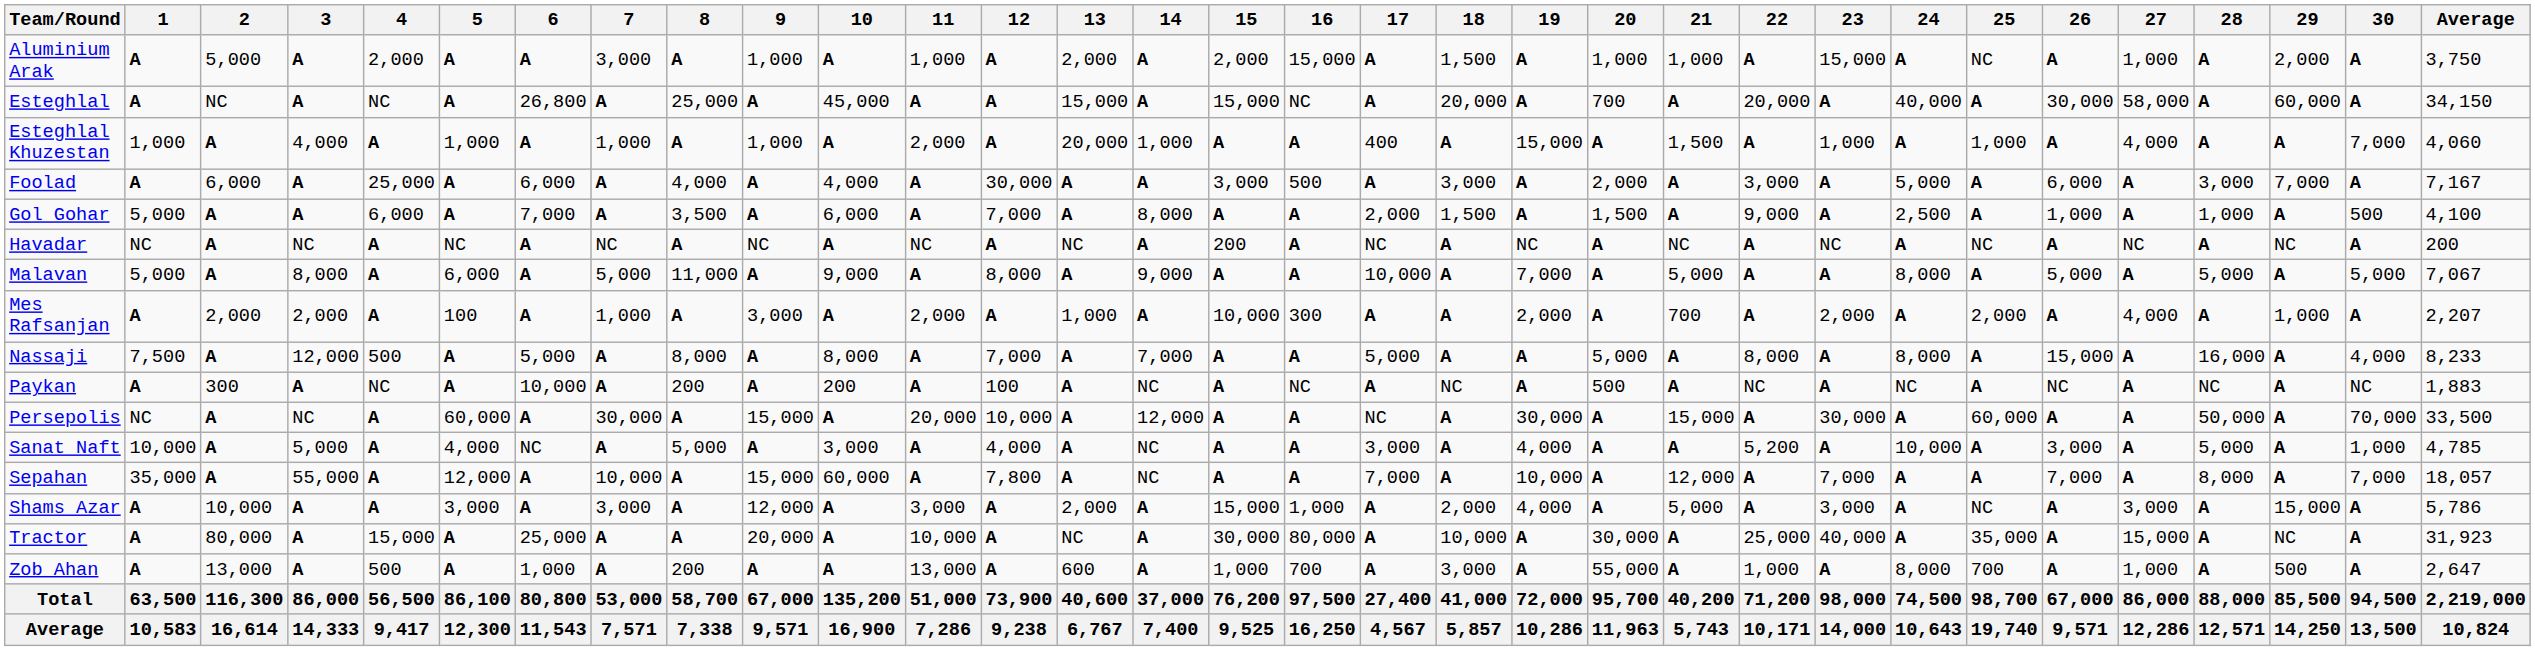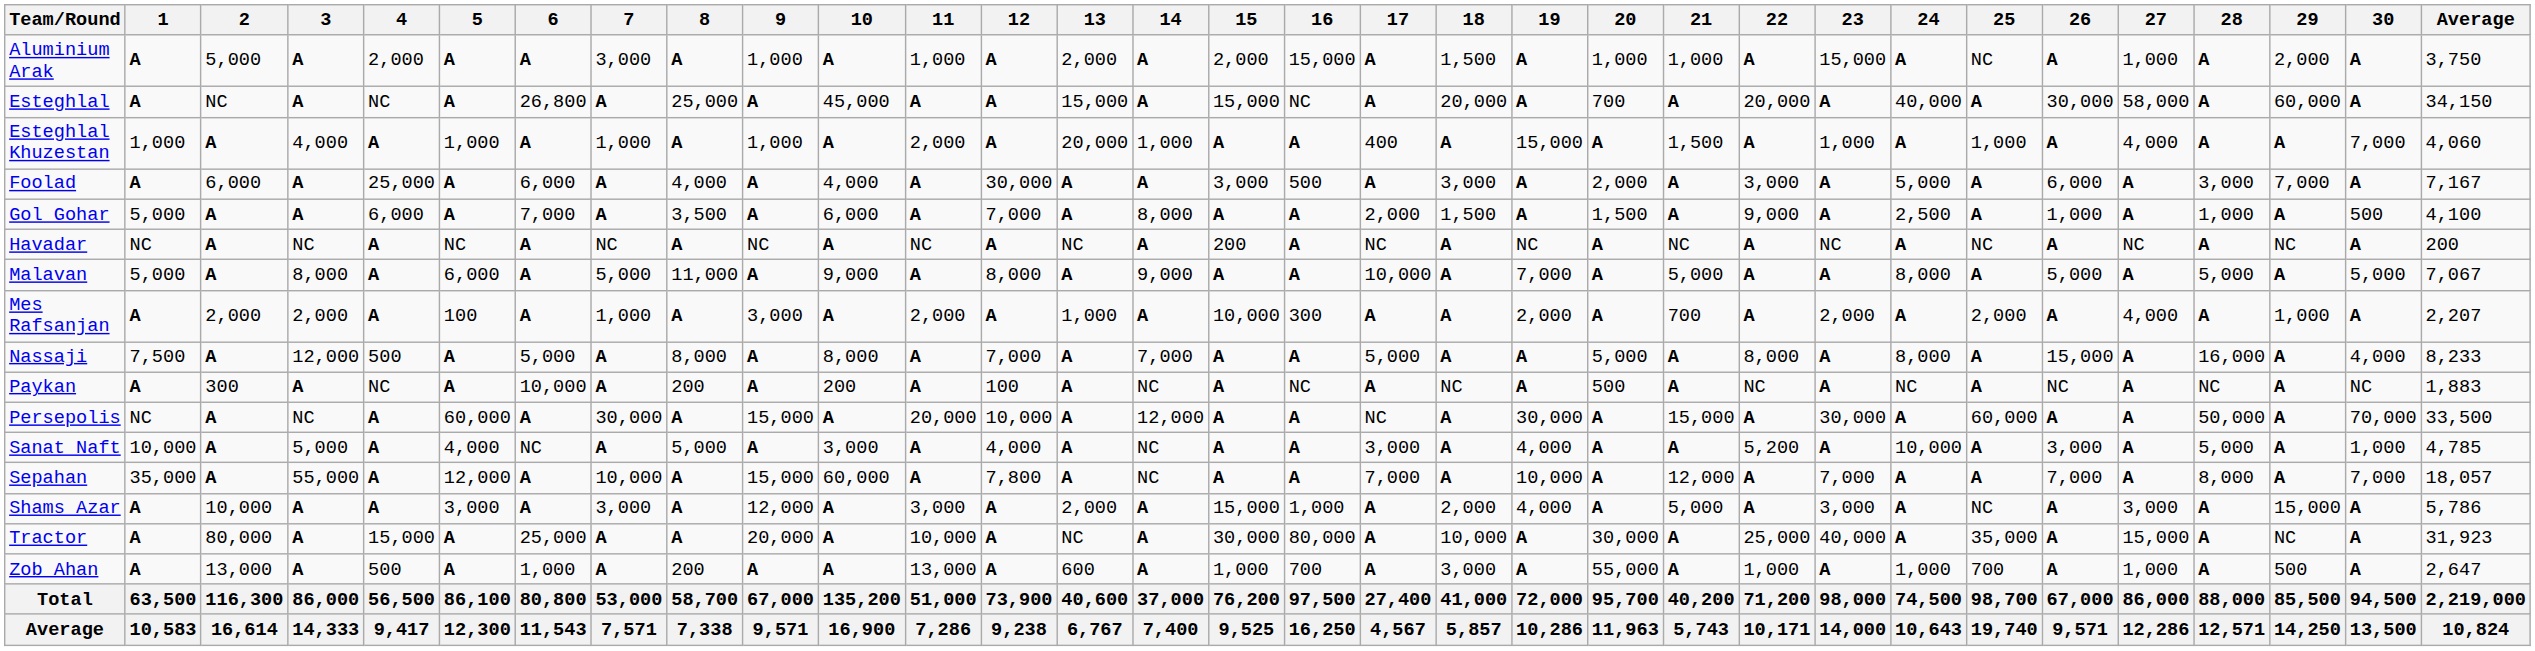Zob Ahan | 24: 8,000 -> 1,000
